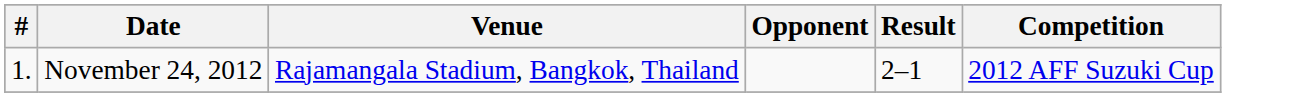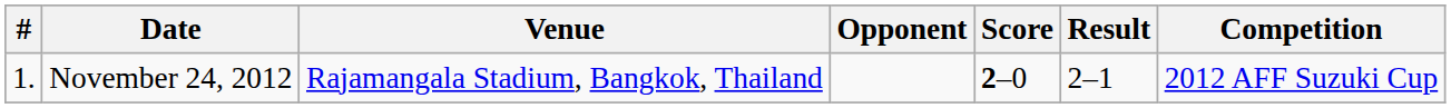+ column: Score | 2–0
